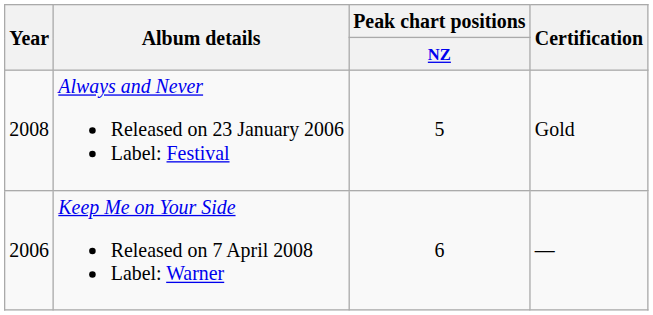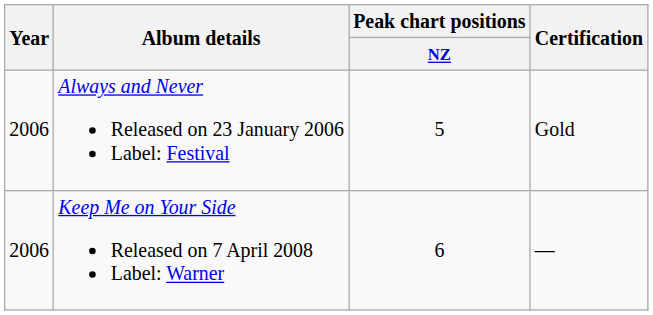Always and Never Released on 23 January 2006 Label: Festival | Year: 2008 -> 2006
